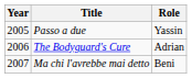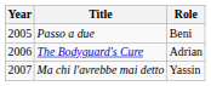Passo a due | Role: Yassin -> Beni
Ma chi l'avrebbe mai detto | Role: Beni -> Yassin
